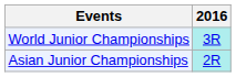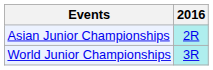rows swapped: Asian Junior Championships <-> World Junior Championships
